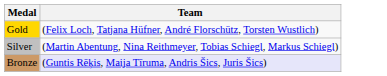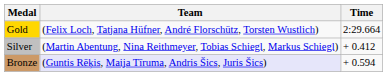+ column: Time | 2:29.664 | + 0.412 | + 0.594
